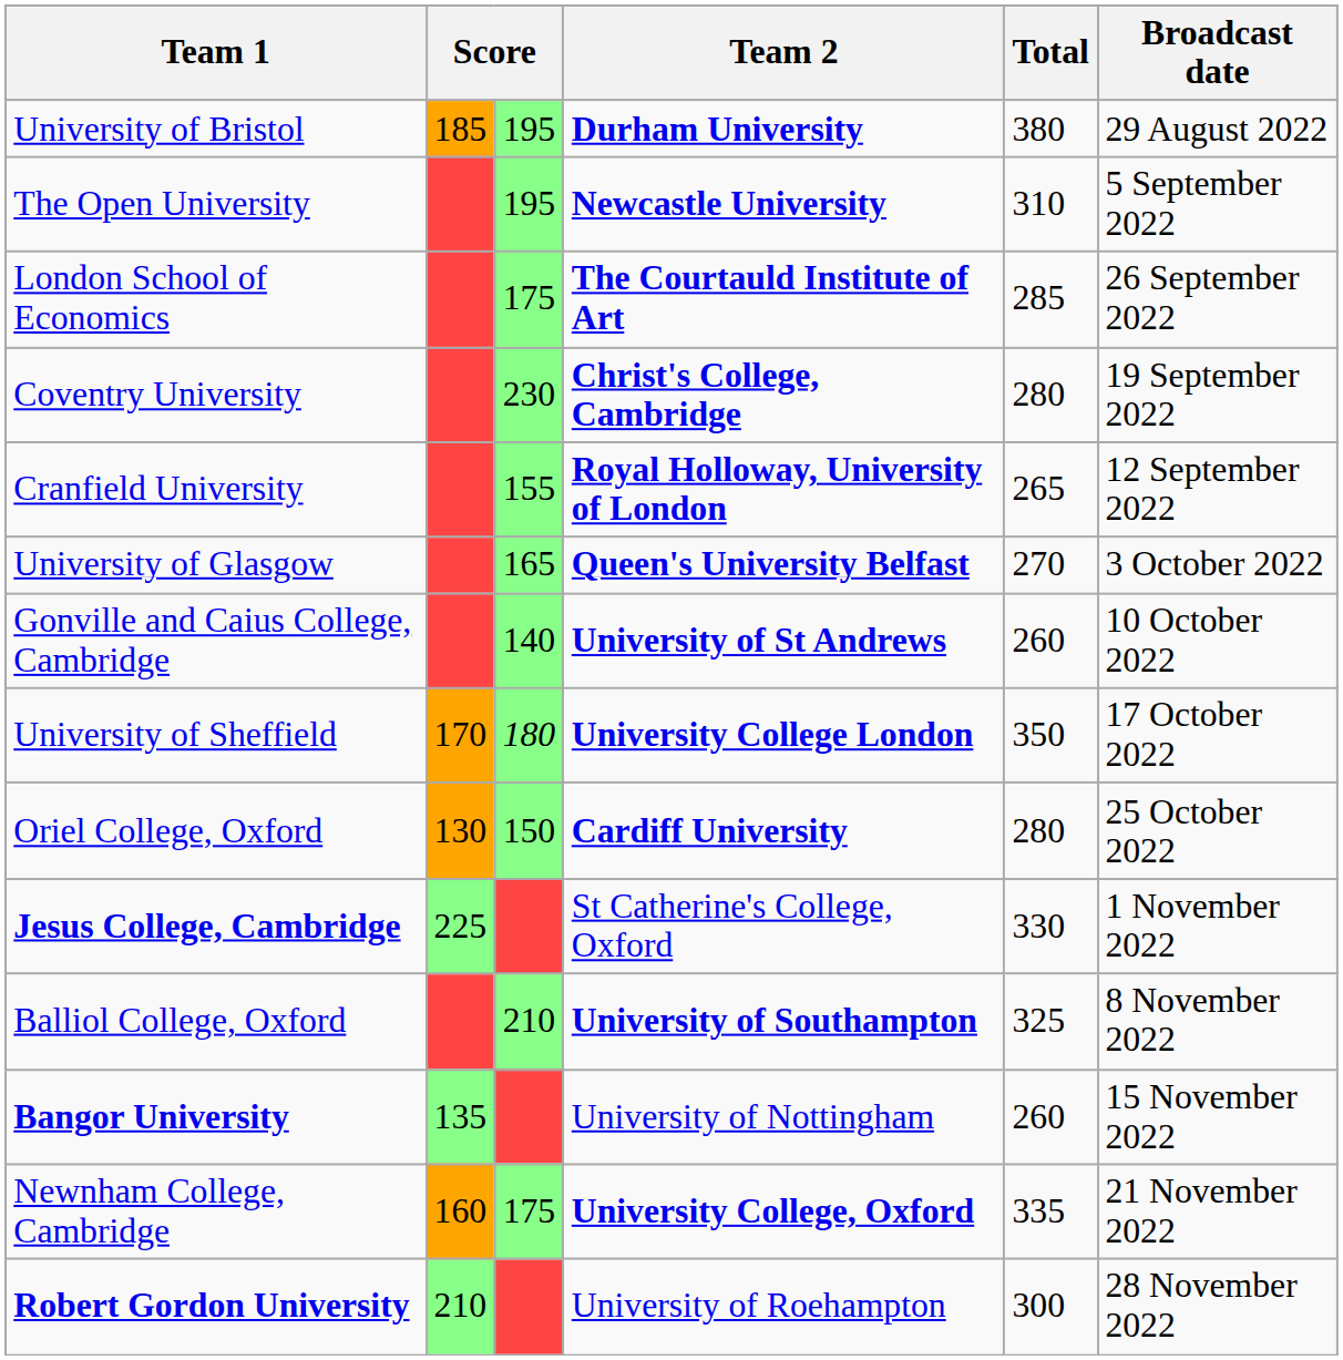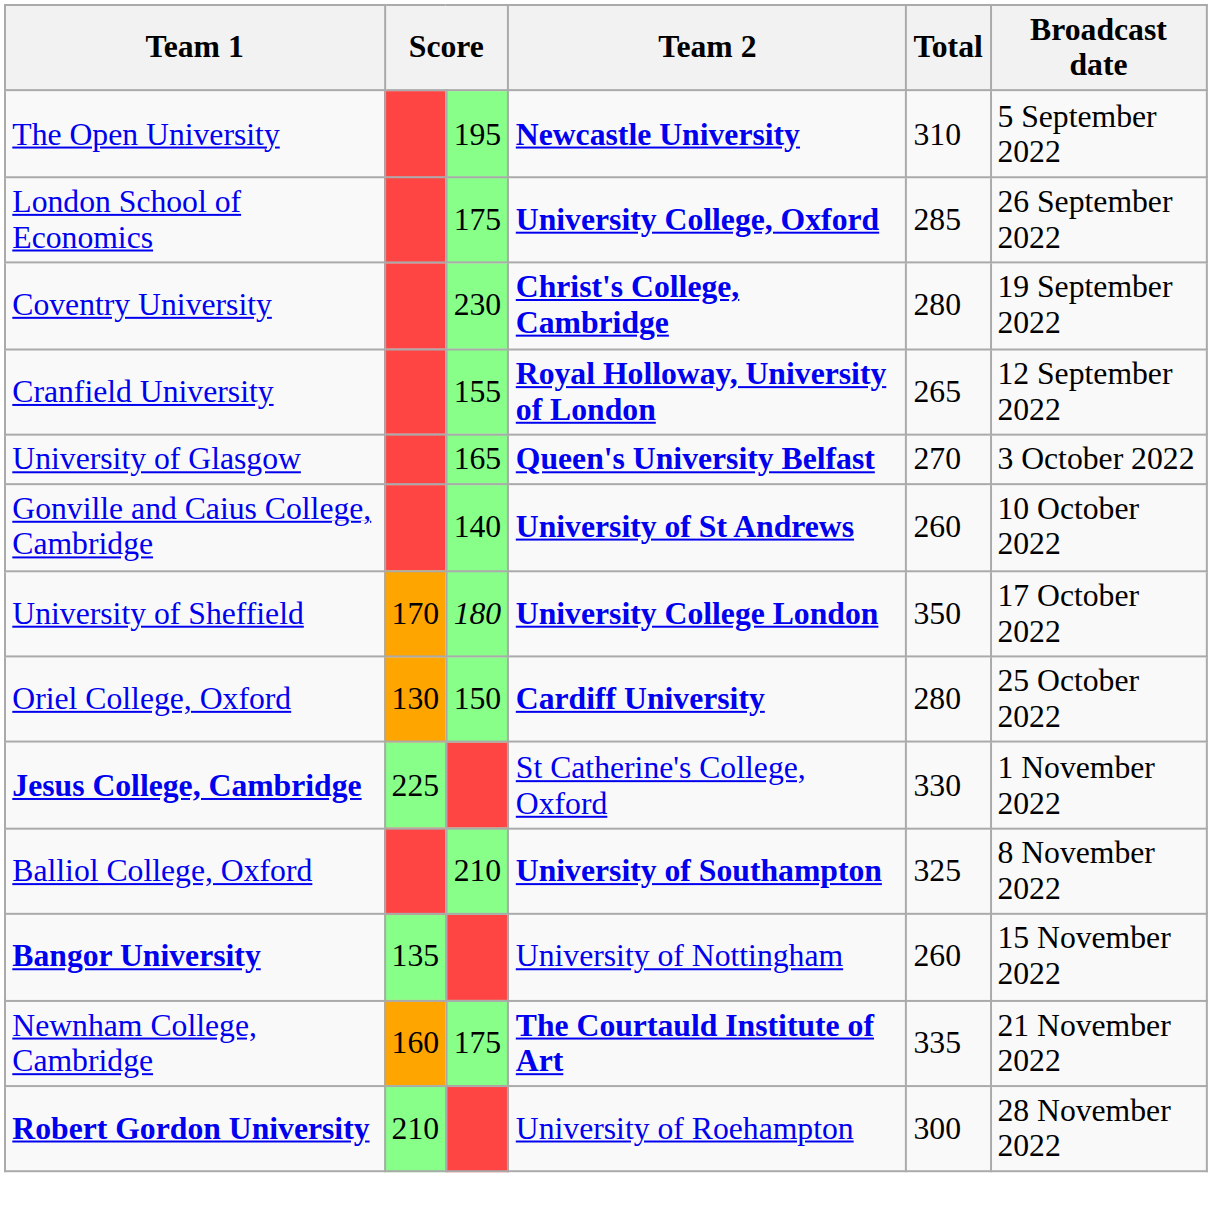- row: University of Bristol | 185 | 195 | Durham University | 380 | 29 August 2022
London School of Economics | Team 2: The Courtauld Institute of Art -> University College, Oxford
Newnham College, Cambridge | Team 2: University College, Oxford -> The Courtauld Institute of Art
